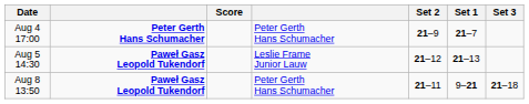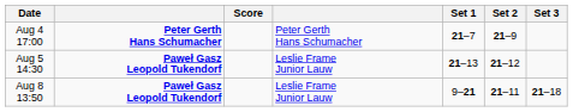columns swapped: Set 1 <-> Set 2
Aug 8 13:50 | column 4: Peter Gerth Hans Schumacher -> Leslie Frame Junior Lauw
